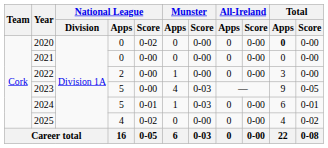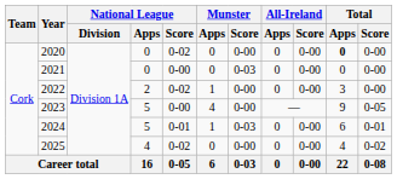2021 | Munster / Score: 0-00 -> 0-03
2022 | National League / Score: 0-00 -> 0-02
2023 | Munster / Score: 0-03 -> 0-00
